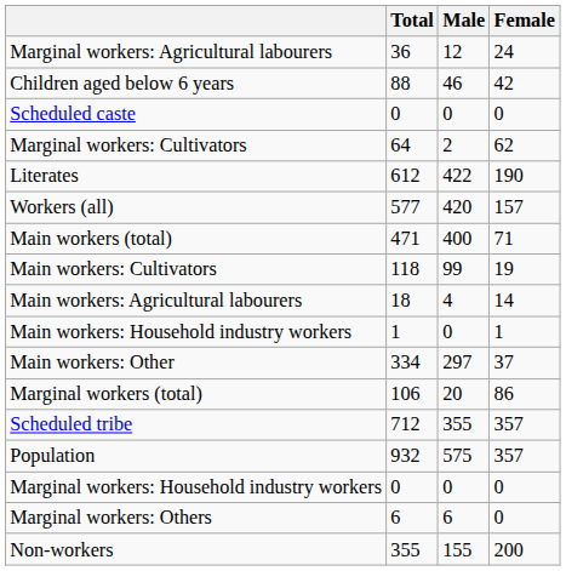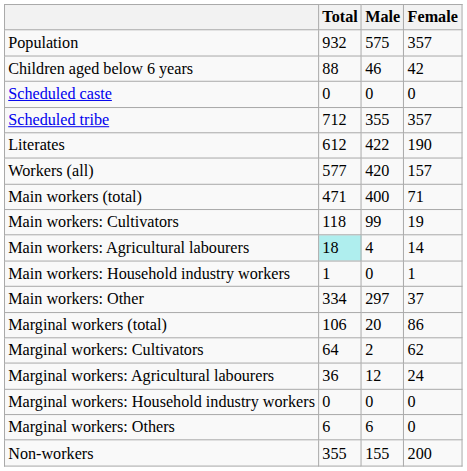rows swapped: Population <-> Marginal workers: Agricultural labourers
rows swapped: Scheduled tribe <-> Marginal workers: Cultivators
Main workers: Agricultural labourers | Total: no background -> paleturquoise background
